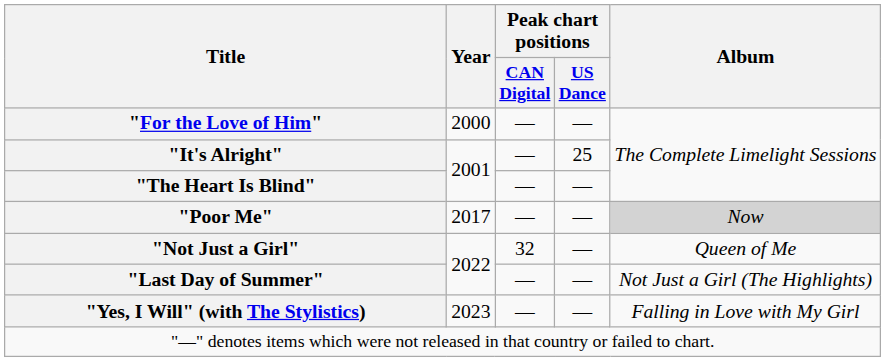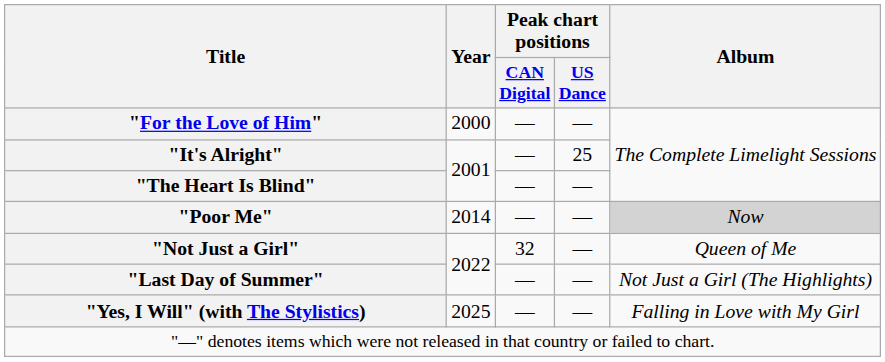"Poor Me" | Year: 2017 -> 2014
"Yes, I Will" (with The Stylistics) | Year: 2023 -> 2025
